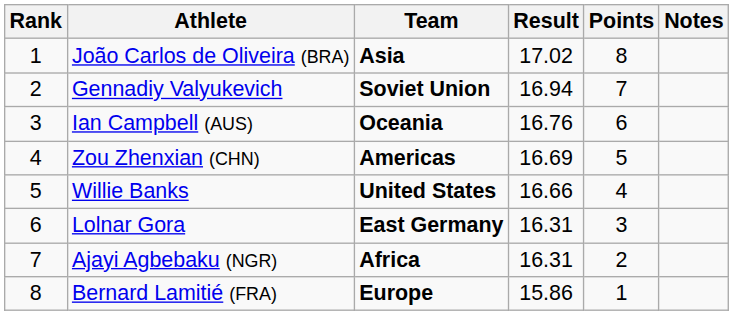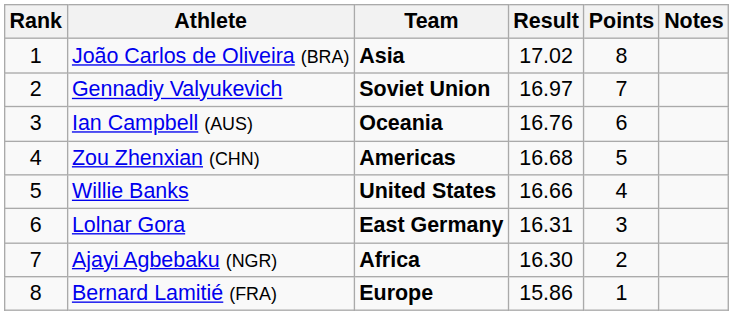Gennadiy Valyukevich | Result: 16.94 -> 16.97
Zou Zhenxian (CHN) | Result: 16.69 -> 16.68
Ajayi Agbebaku (NGR) | Result: 16.31 -> 16.30
